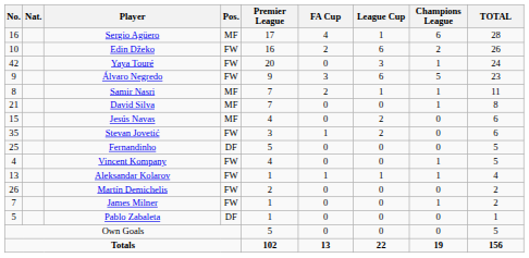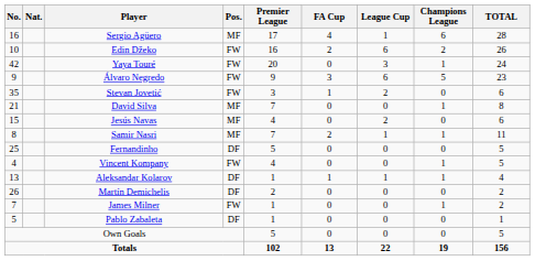rows swapped: Samir Nasri <-> Stevan Jovetić
Aleksandar Kolarov | Pos.: FW -> DF
Martín Demichelis | Pos.: FW -> DF
